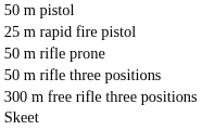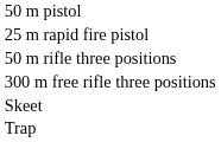- row: 50 m rifle prone
+ row: Trap
